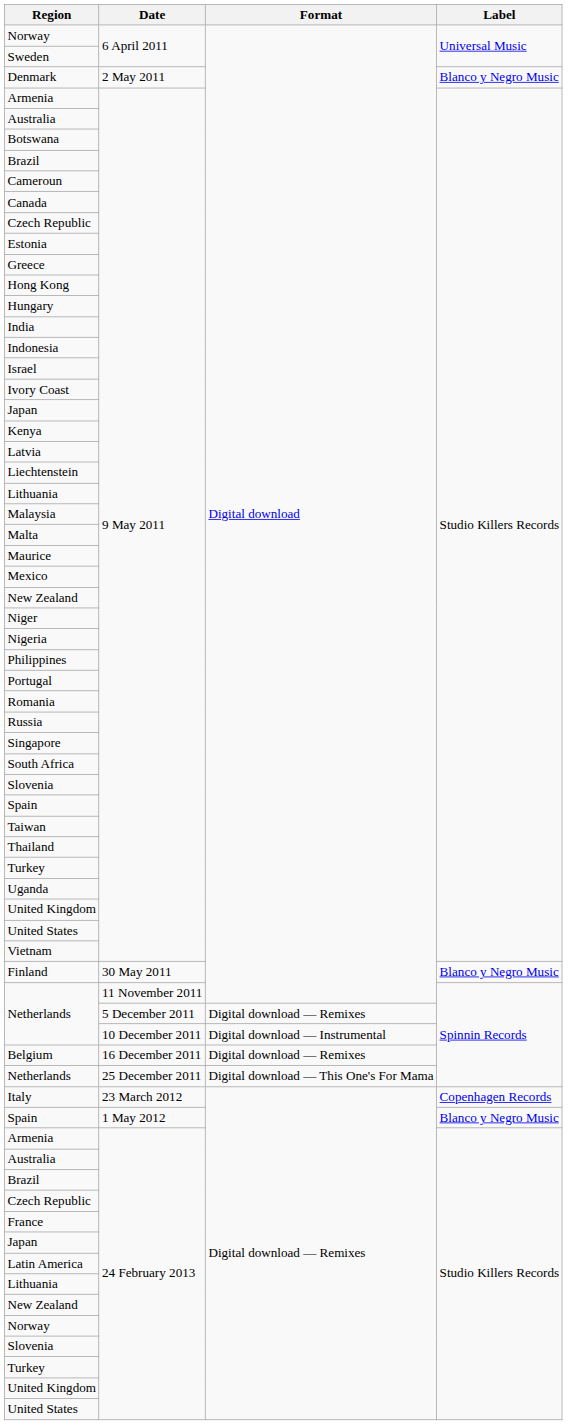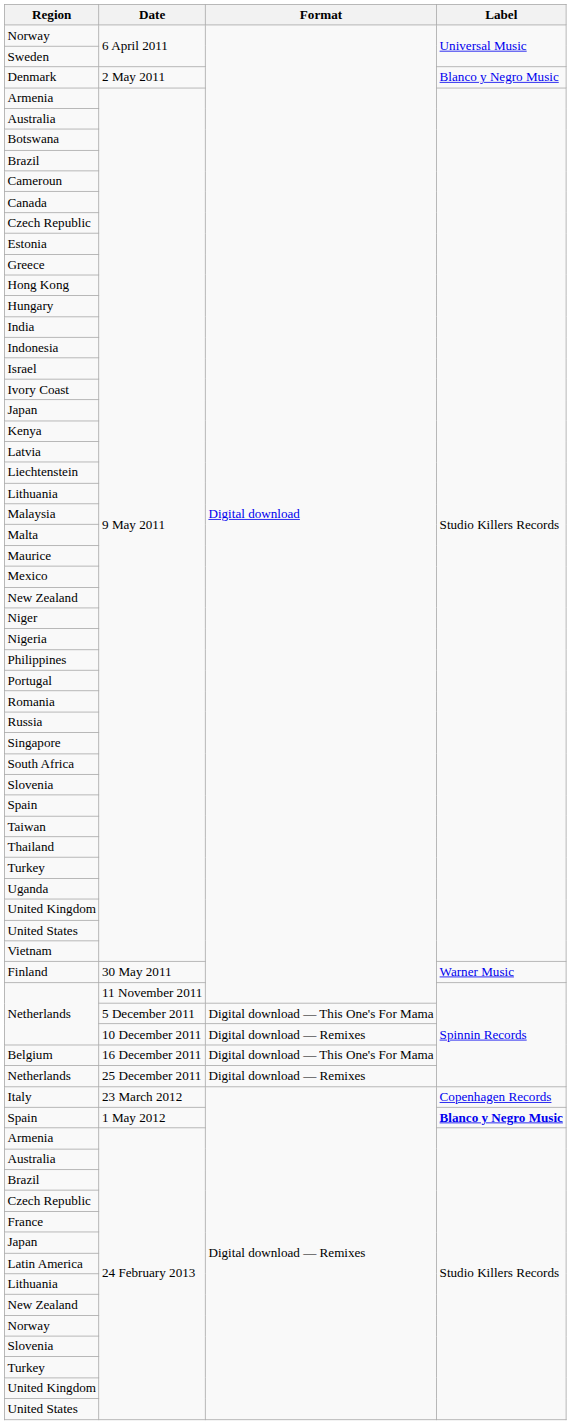Finland | Label: Blanco y Negro Music -> Warner Music
Netherlands / 5 December 2011 | Format: Digital download — Remixes -> Digital download — This One's For Mama
Netherlands / 10 December 2011 | Format: Digital download — Instrumental -> Digital download — Remixes
Belgium | Format: Digital download — Remixes -> Digital download — This One's For Mama
Netherlands / 25 December 2011 | Format: Digital download — This One's For Mama -> Digital download — Remixes
Spain / 1 May 2012 | Label: normal -> bold
